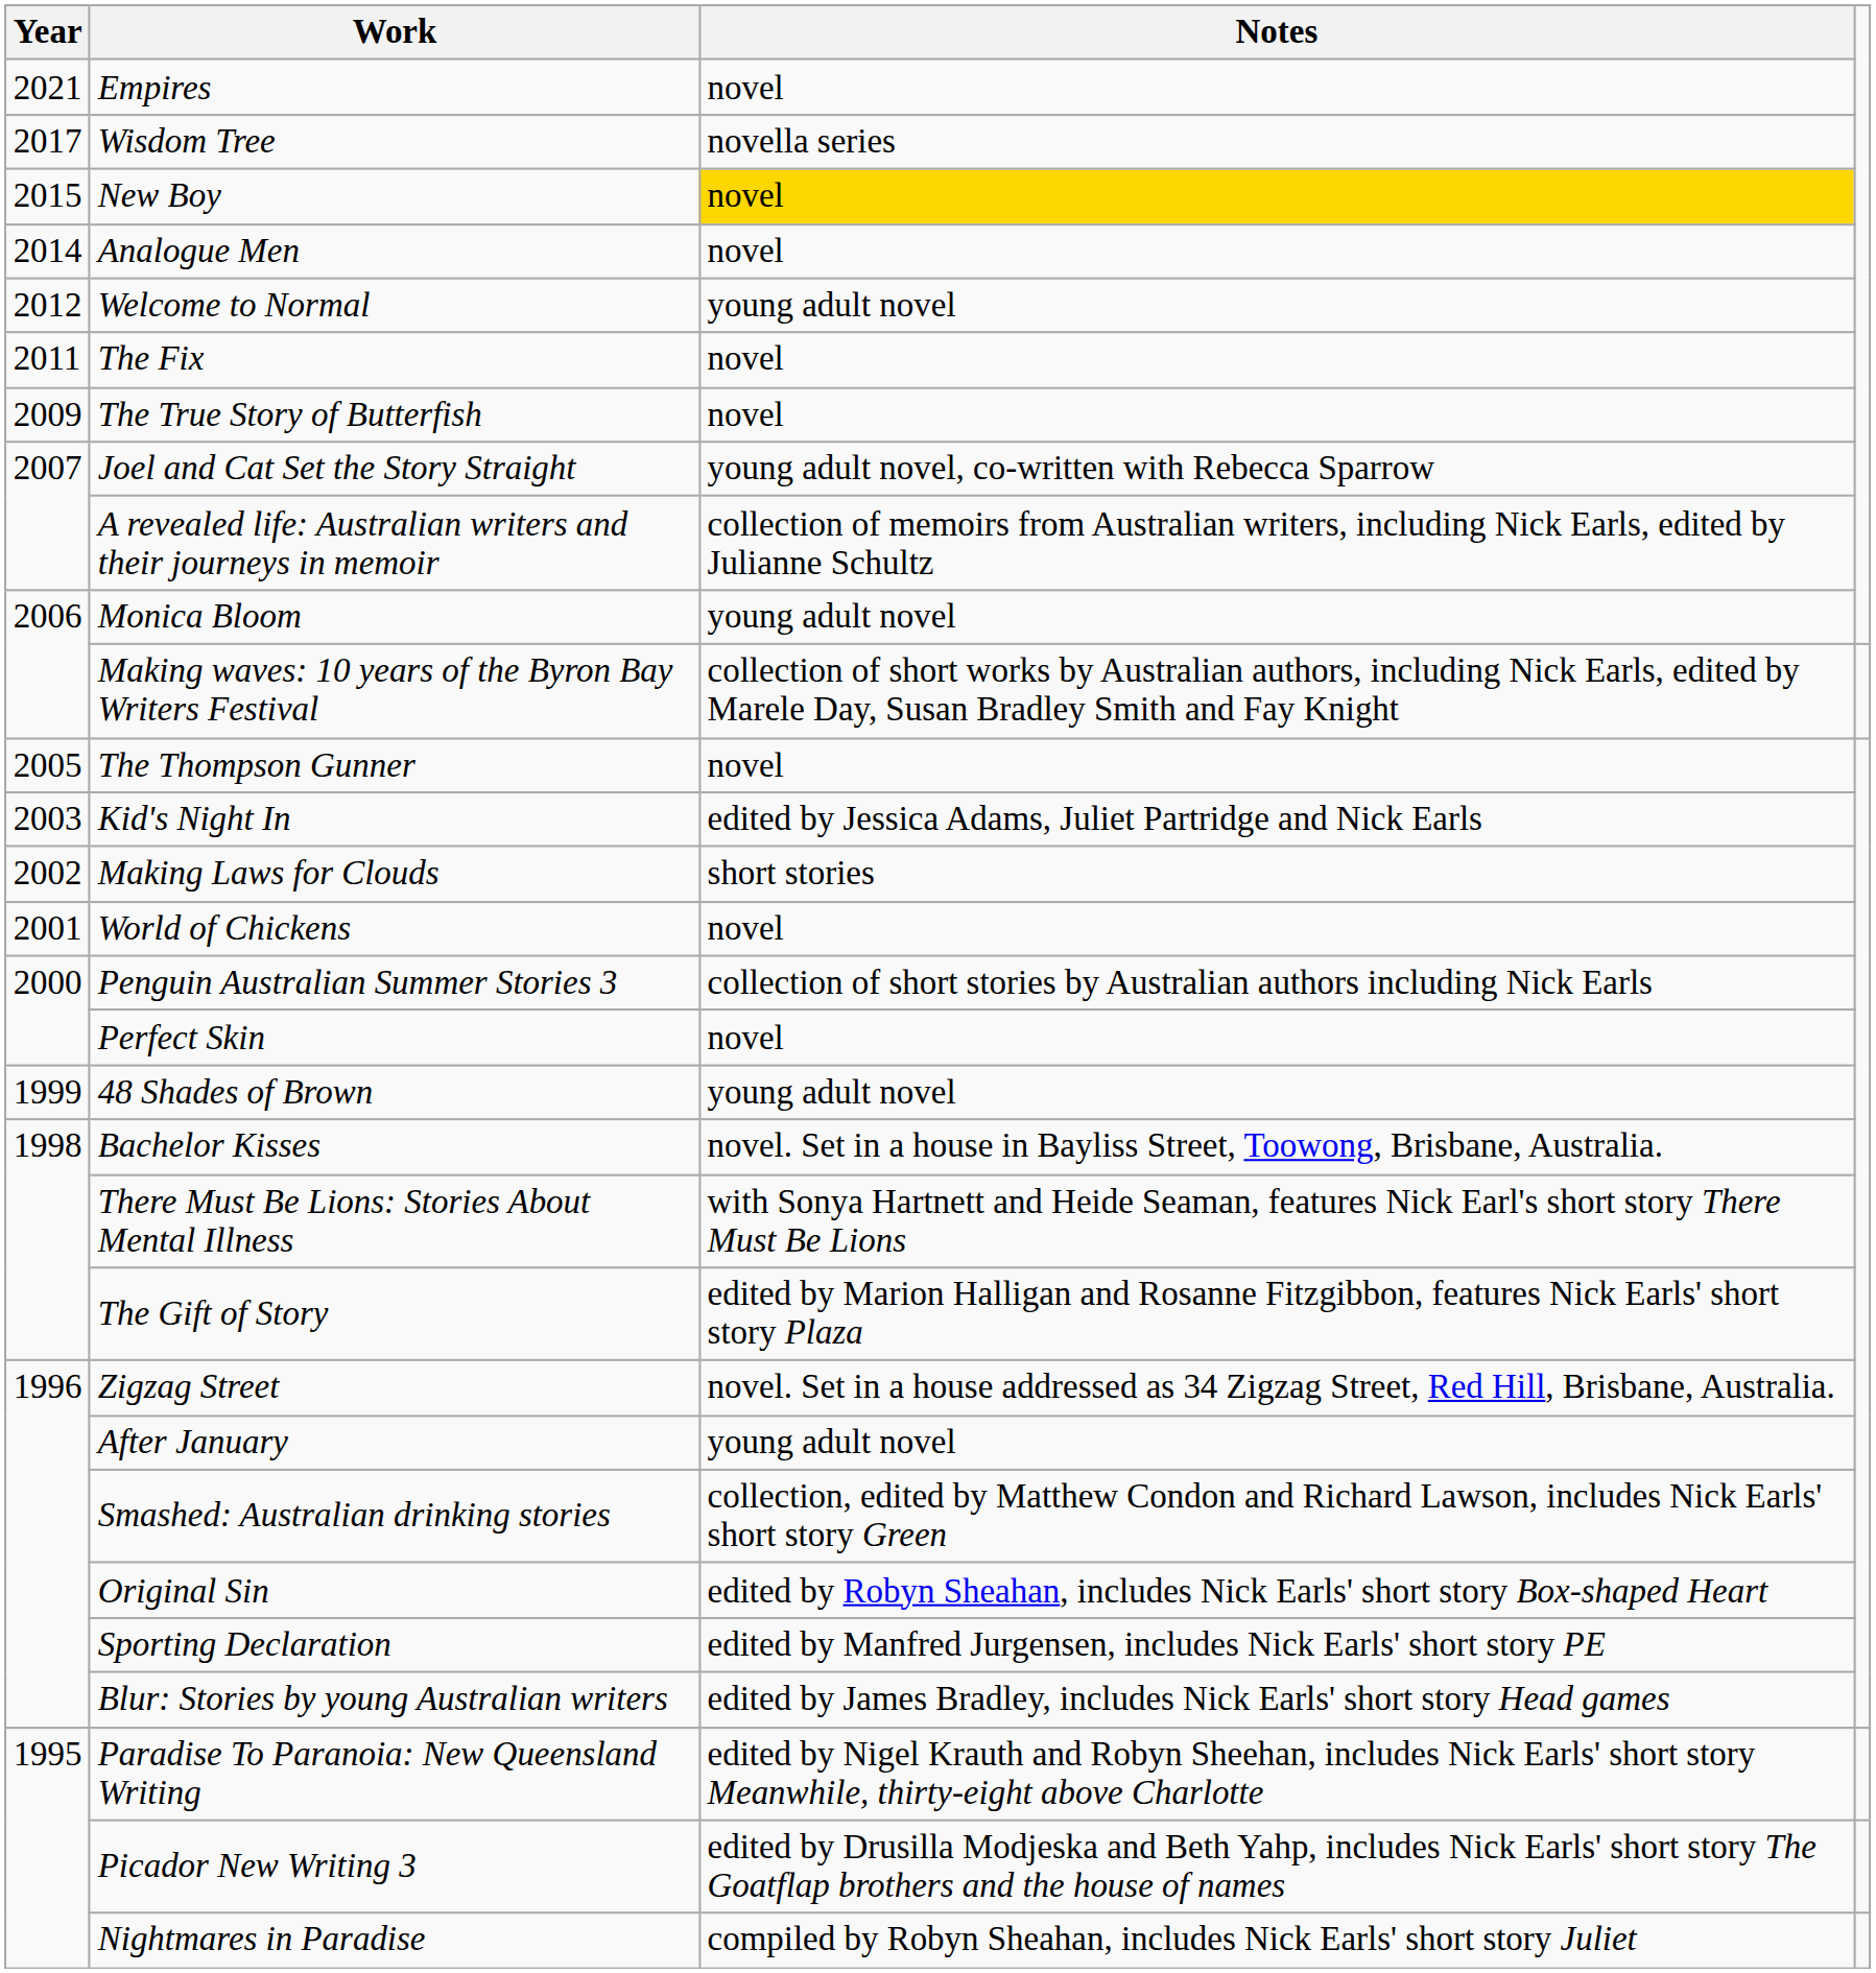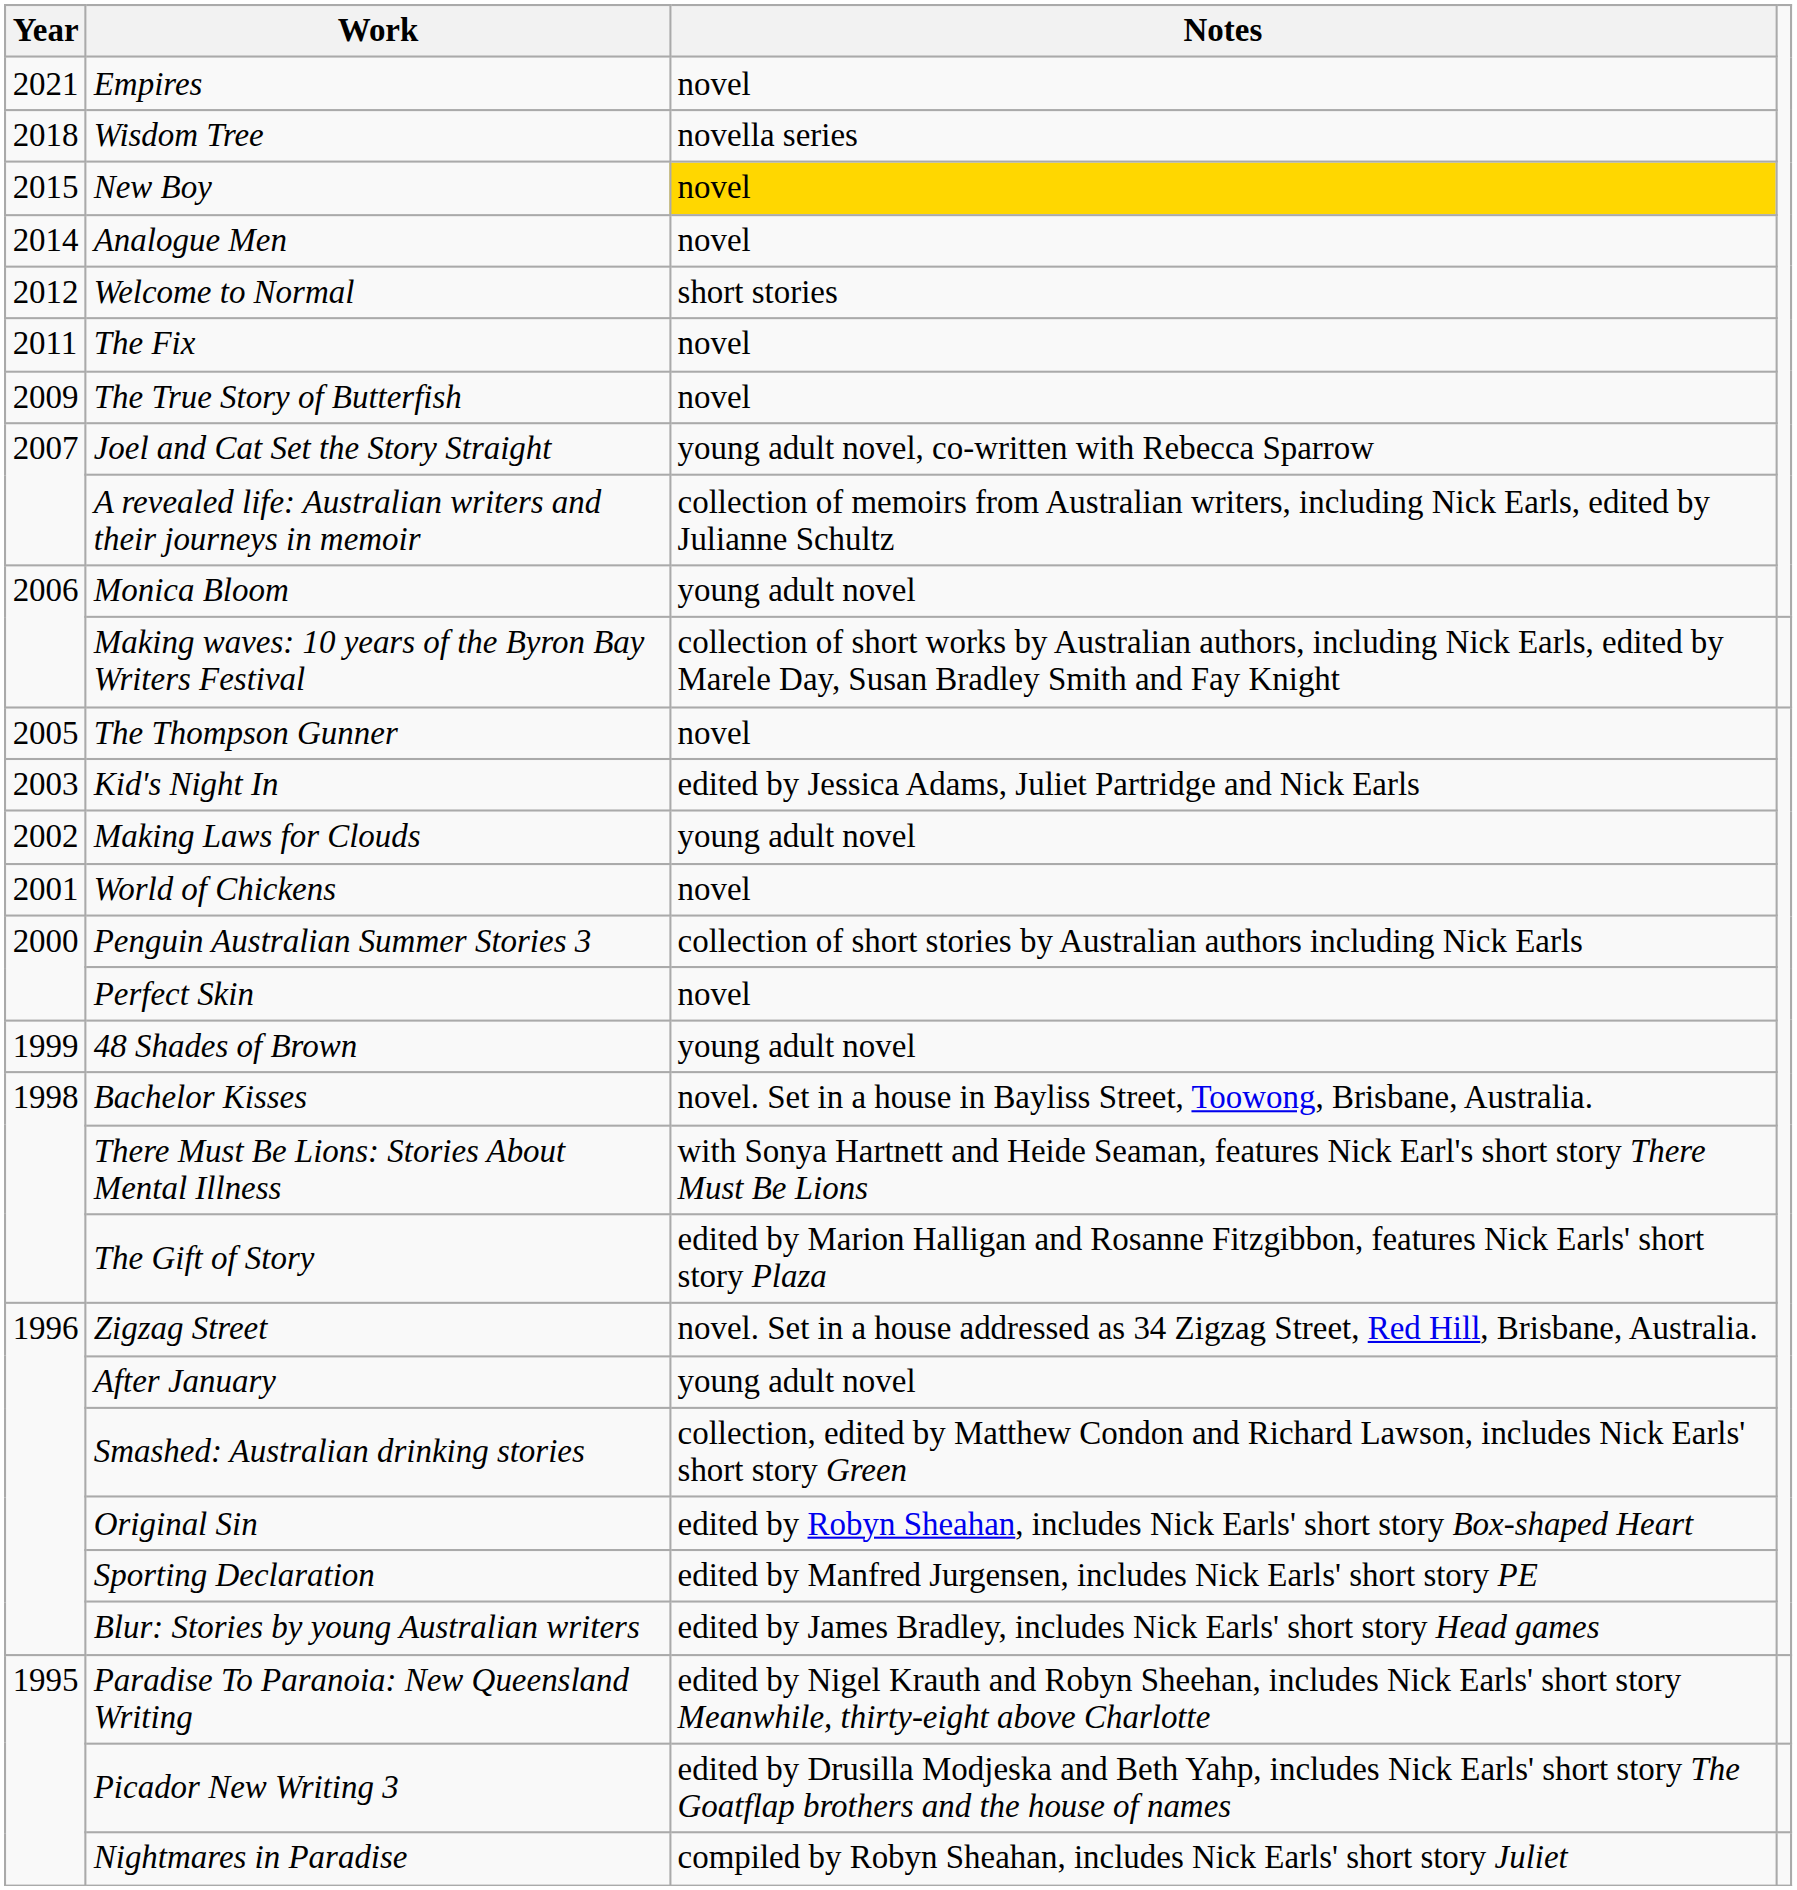Wisdom Tree | Year: 2017 -> 2018
Welcome to Normal | Notes: young adult novel -> short stories
Making Laws for Clouds | Notes: short stories -> young adult novel
